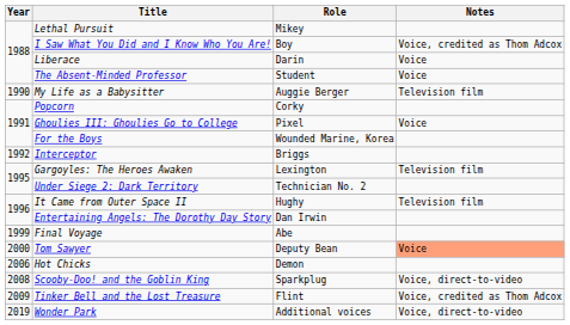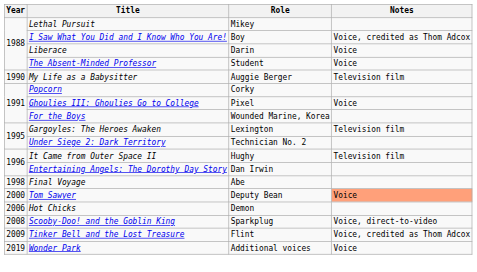- row: 1992 | Interceptor | Briggs
Final Voyage | Year: 1999 -> 1998
Wonder Park | Notes: Voice, direct-to-video -> Voice
